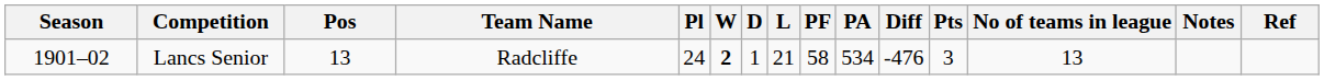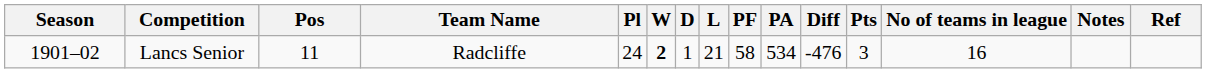Lancs Senior | Pos: 13 -> 11
Lancs Senior | No of teams in league: 13 -> 16
